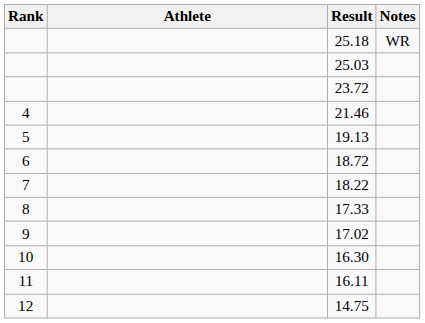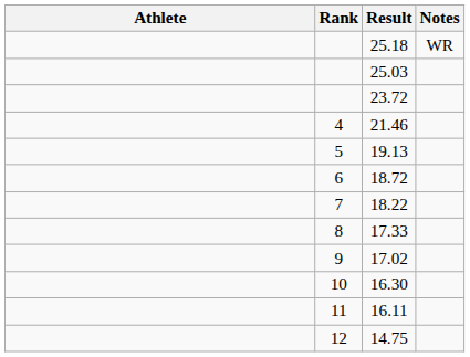columns swapped: Rank <-> Athlete
